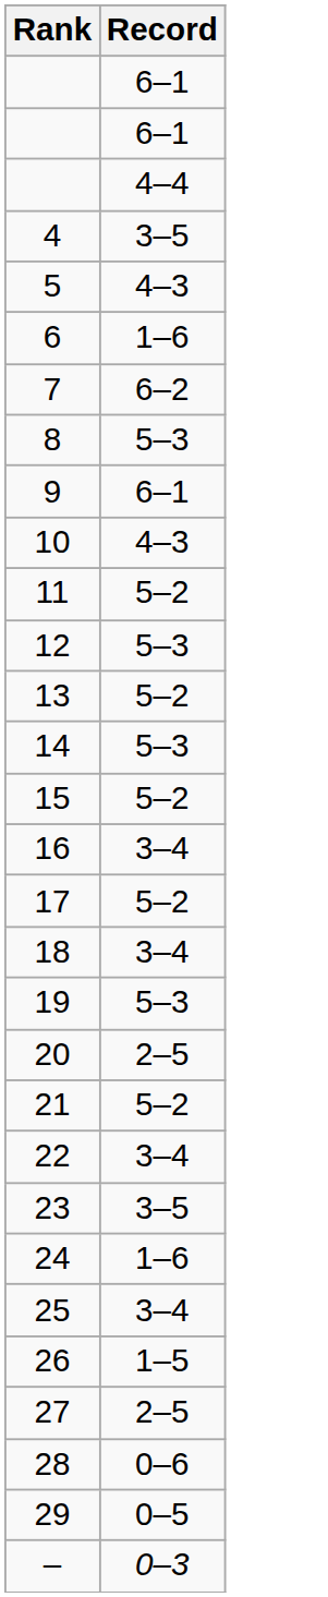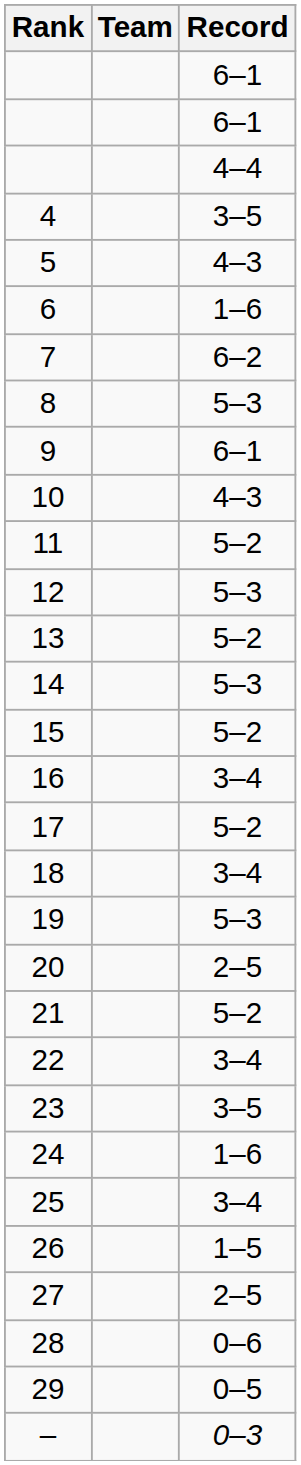+ column: Team
